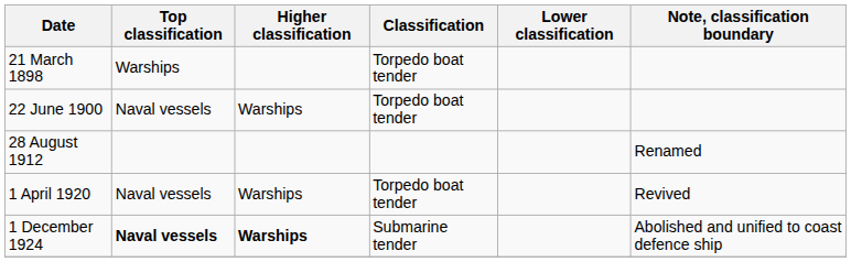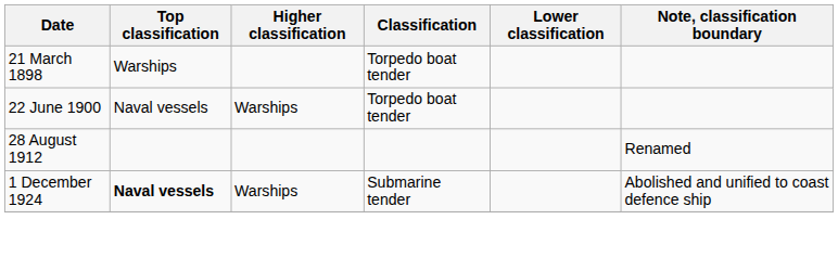- row: 1 April 1920 | Naval vessels | Warships | Torpedo boat tender | Revived
1 December 1924 | Higher classification: bold -> normal
